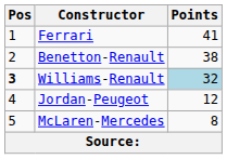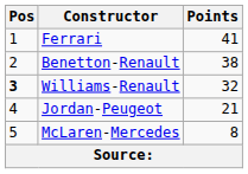Williams-Renault | Points: lightblue background -> no background
Jordan-Peugeot | Points: 12 -> 21
